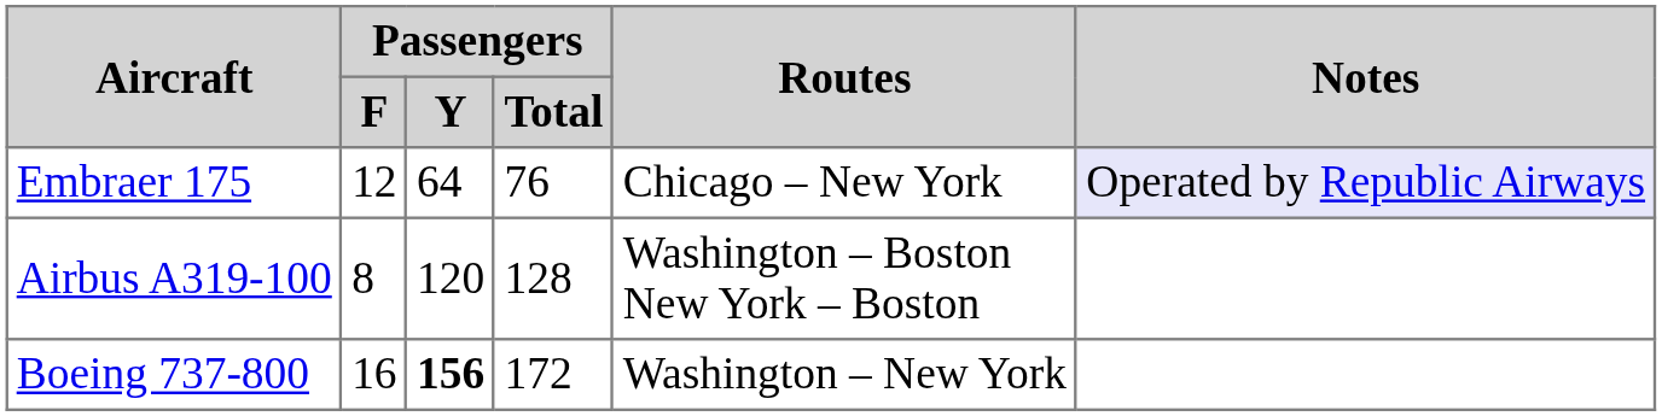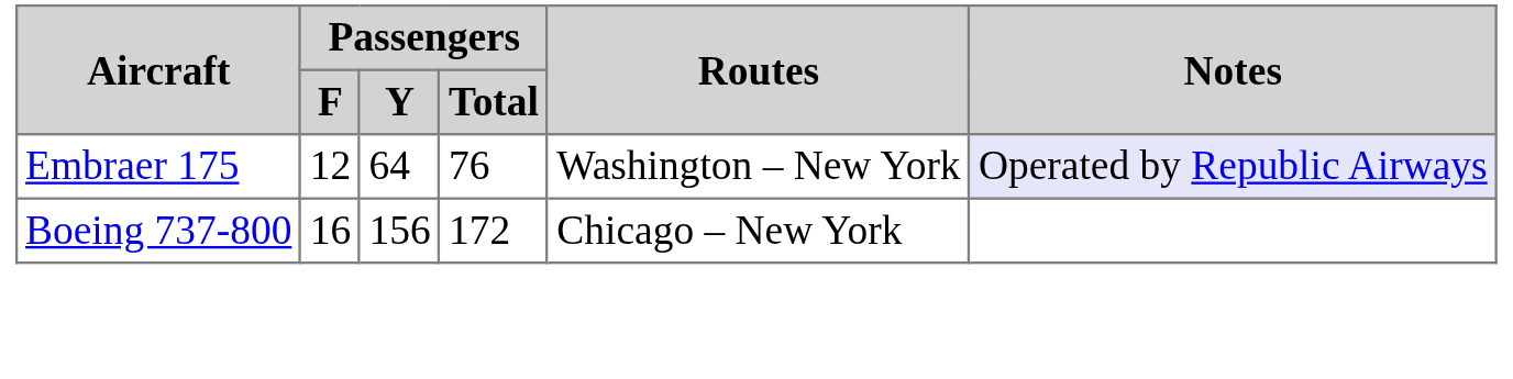Embraer 175 | Routes: Chicago – New York -> Washington – New York
- row: Airbus A319-100 | 8 | 120 | 128 | Washington – Boston New York – Boston
Boeing 737-800 | Passengers / Y: bold -> normal
Boeing 737-800 | Routes: Washington – New York -> Chicago – New York
